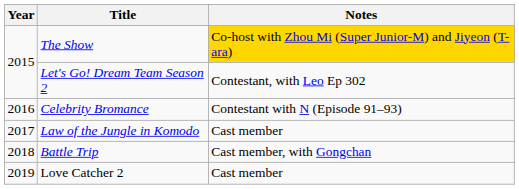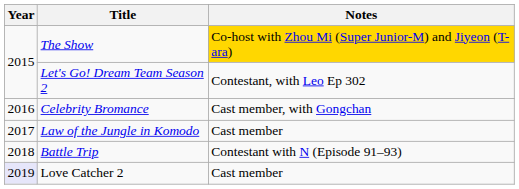Celebrity Bromance | Notes: Contestant with N (Episode 91–93) -> Cast member, with Gongchan
Battle Trip | Notes: Cast member, with Gongchan -> Contestant with N (Episode 91–93)
Love Catcher 2 | Year: no background -> lavender background
